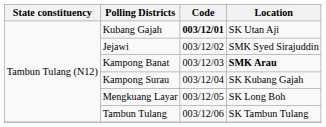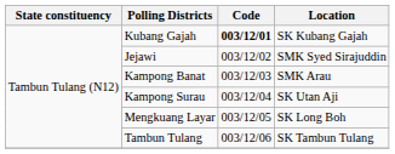Kubang Gajah | Location: SK Utan Aji -> SK Kubang Gajah
Kampong Banat | Location: bold -> normal
Kampong Surau | Location: SK Kubang Gajah -> SK Utan Aji
